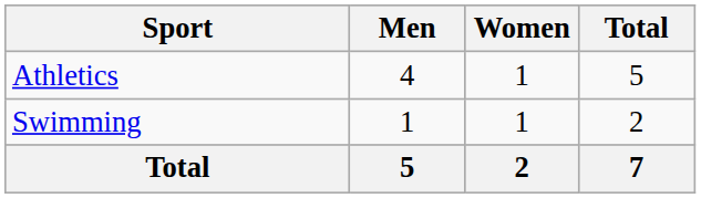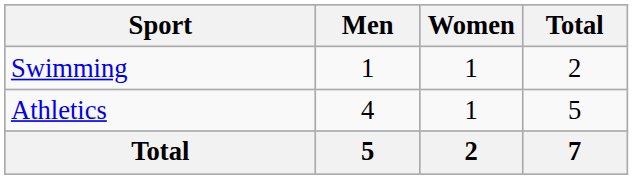rows swapped: Athletics <-> Swimming
